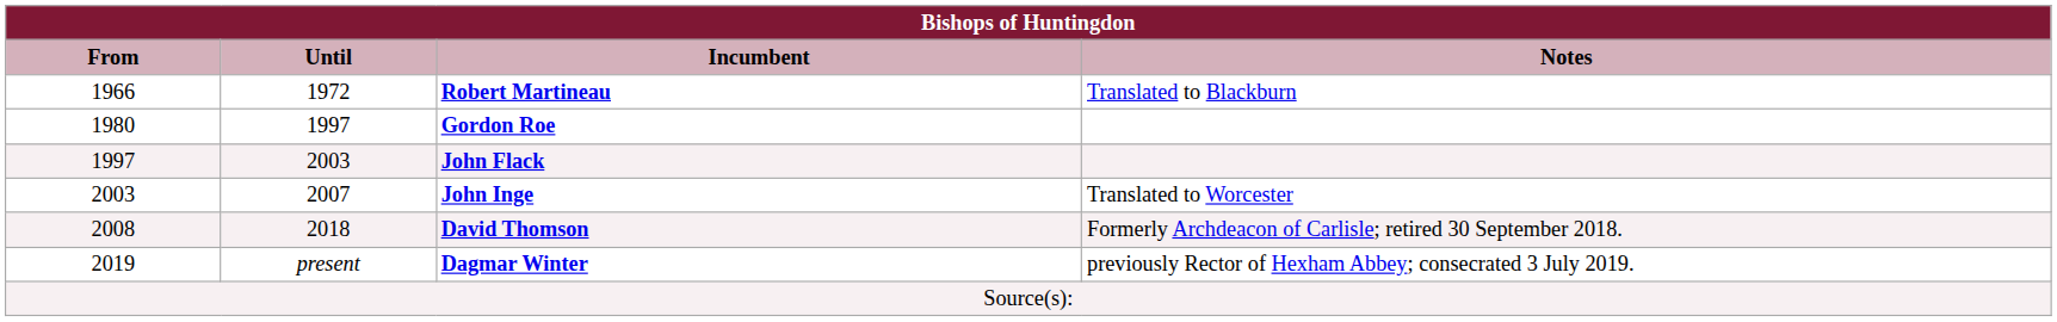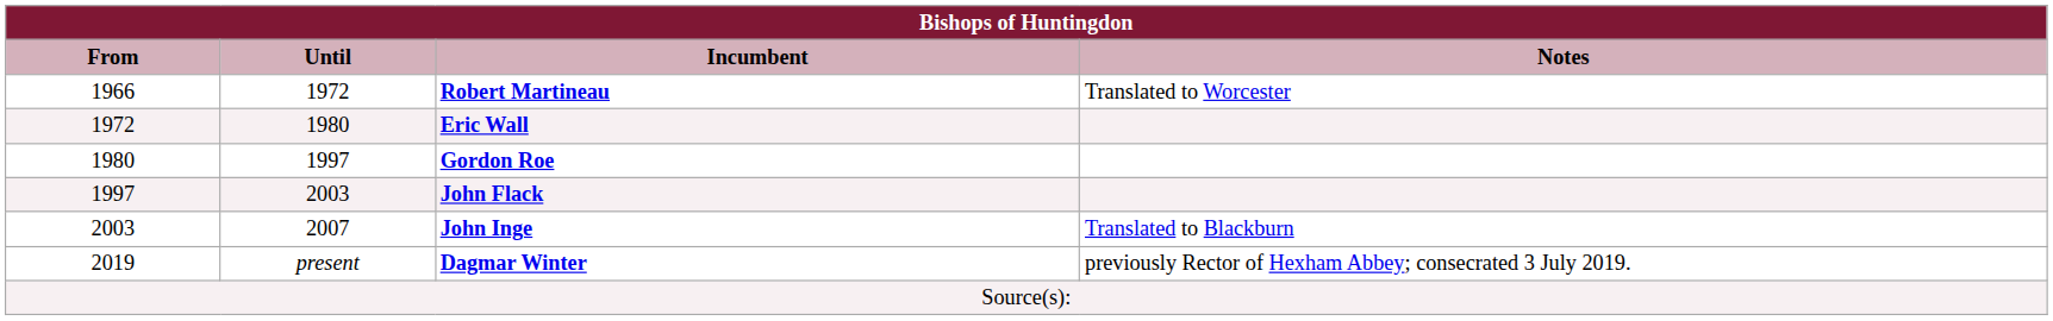Robert Martineau | Notes: Translated to Blackburn -> Translated to Worcester
+ row: 1972 | 1980 | Eric Wall
John Inge | Notes: Translated to Worcester -> Translated to Blackburn
- row: 2008 | 2018 | David Thomson | Formerly Archdeacon of Carlisle; retired 30 September 2018.
